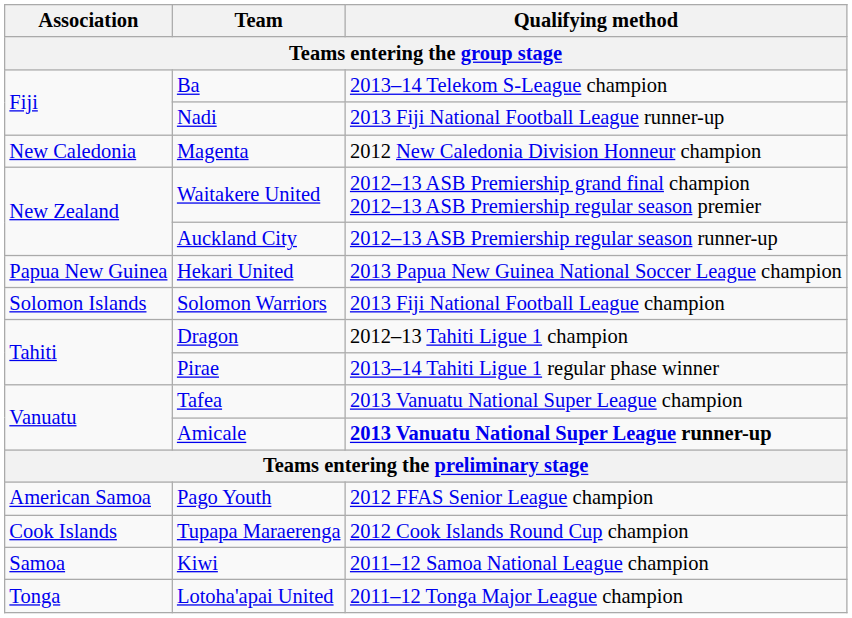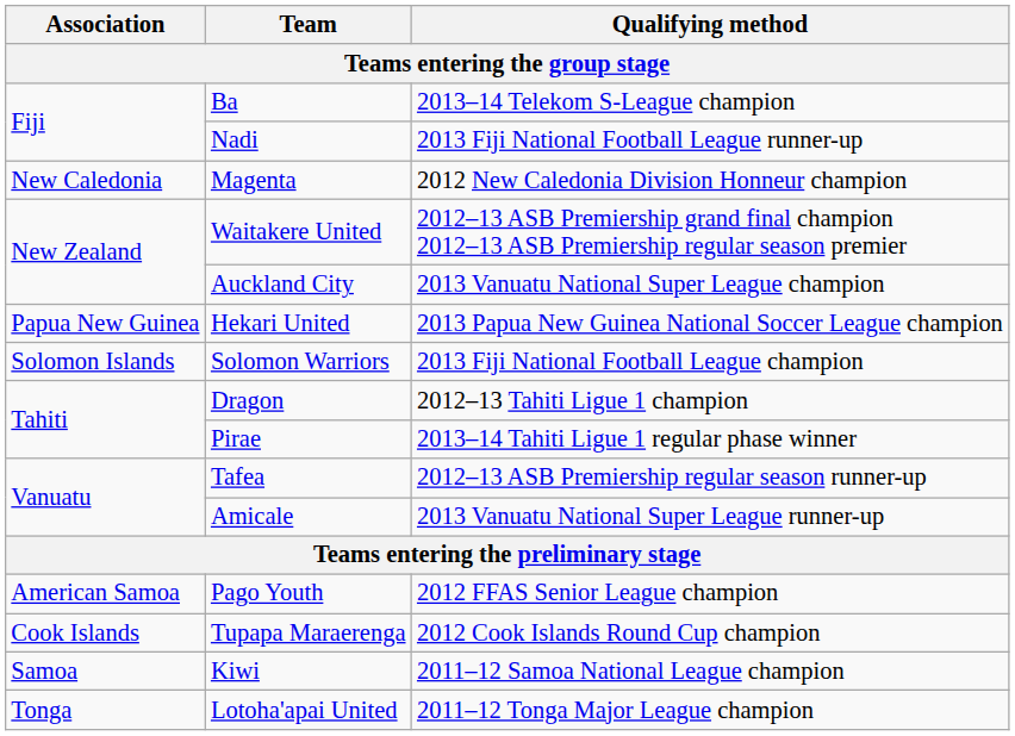Auckland City | Qualifying method: 2012–13 ASB Premiership regular season runner-up -> 2013 Vanuatu National Super League champion
Tafea | Qualifying method: 2013 Vanuatu National Super League champion -> 2012–13 ASB Premiership regular season runner-up
Amicale | Qualifying method: bold -> normal
